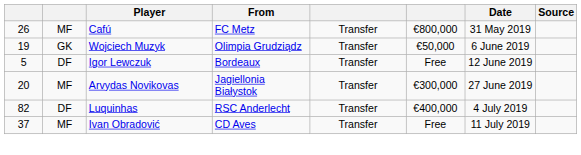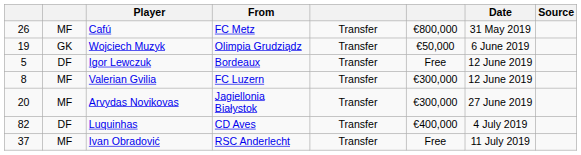+ row: 8 | MF | Valerian Gvilia | FC Luzern | Transfer | €300,000 | 12 June 2019
Luquinhas | From: RSC Anderlecht -> CD Aves
Ivan Obradović | From: CD Aves -> RSC Anderlecht
